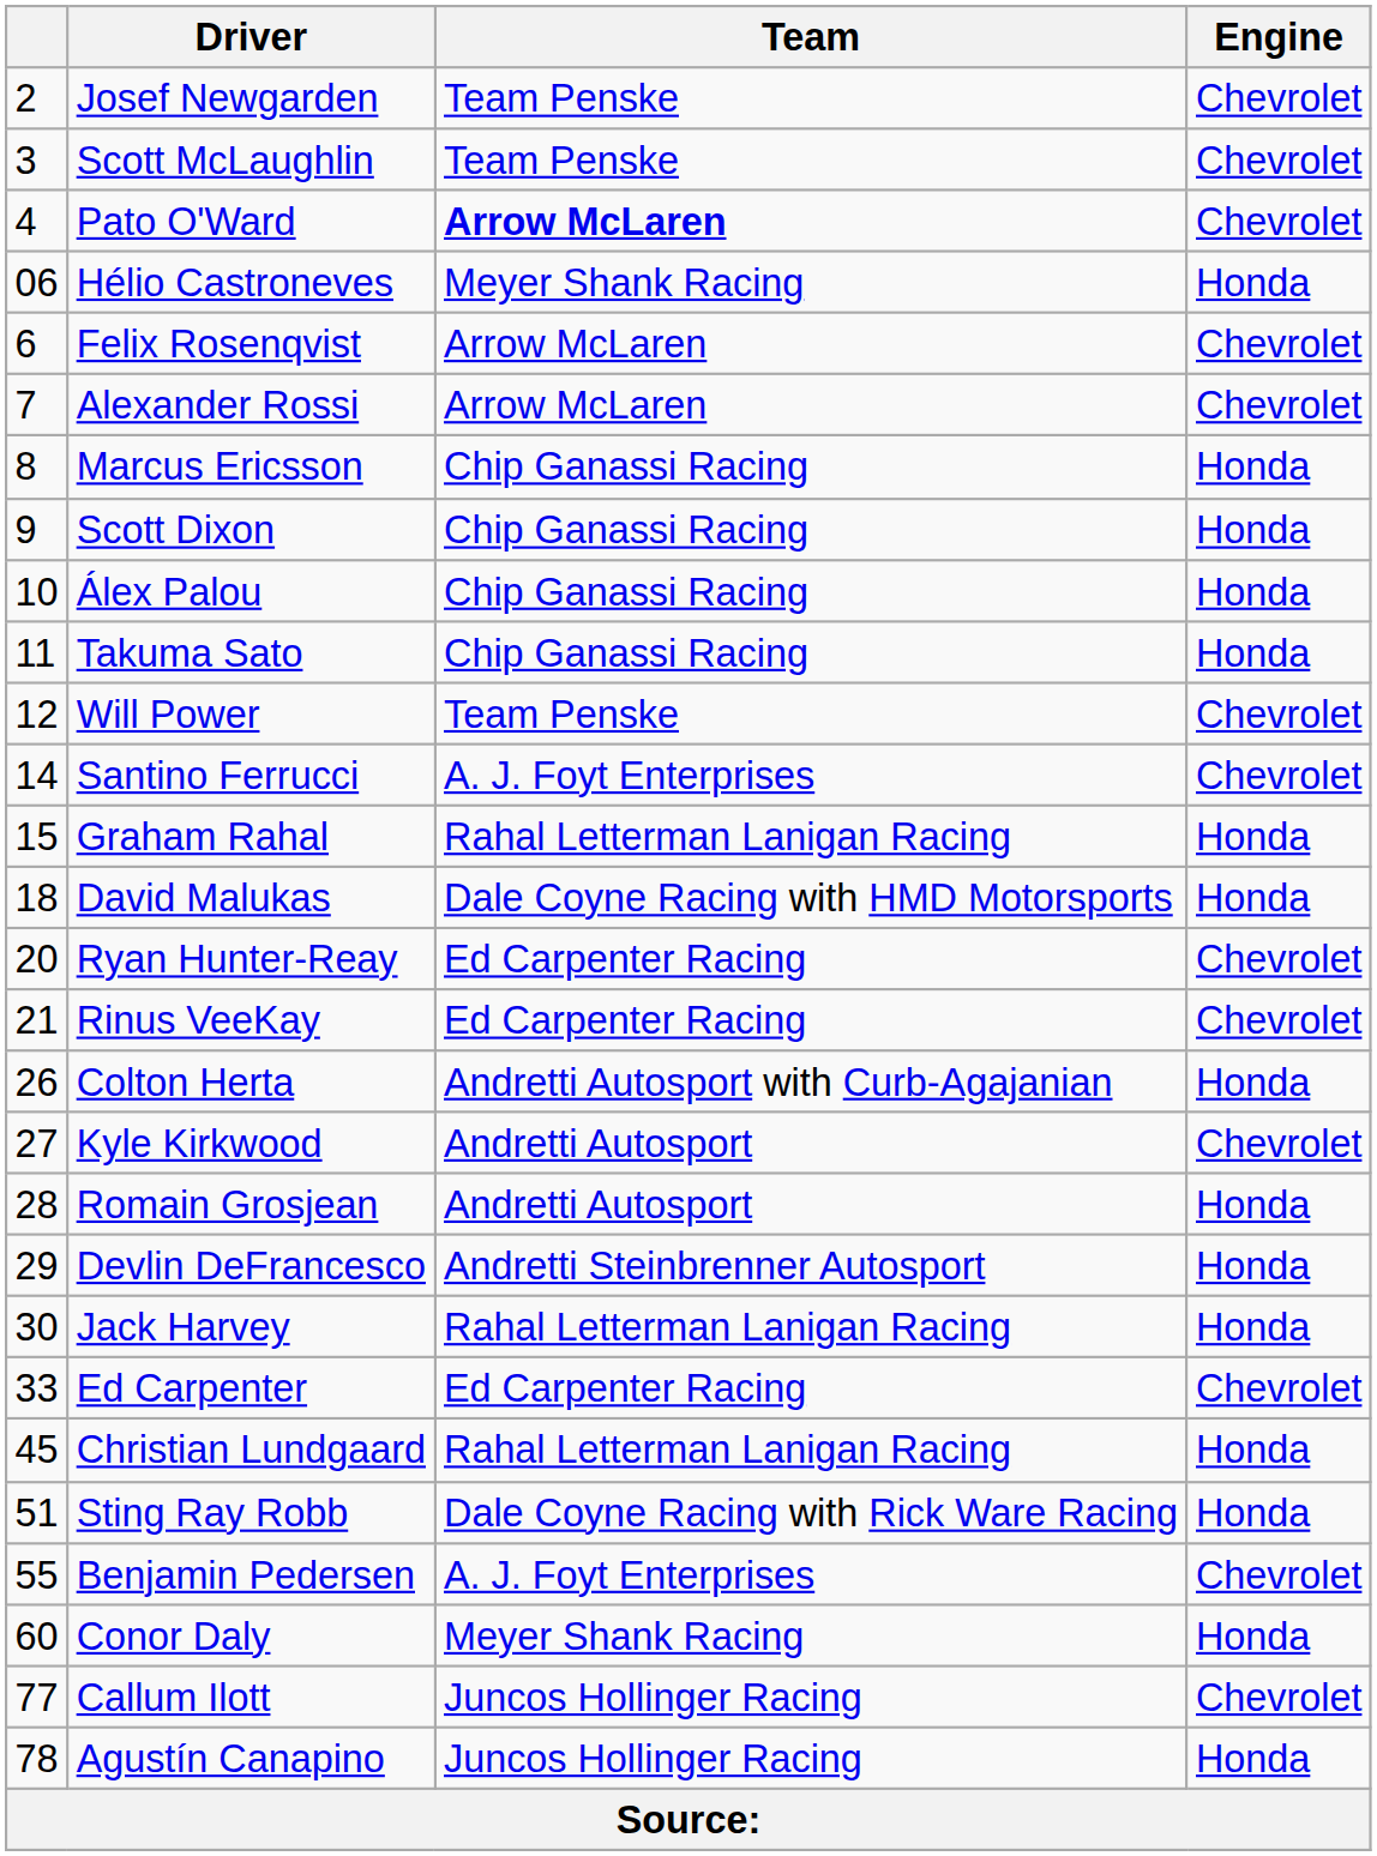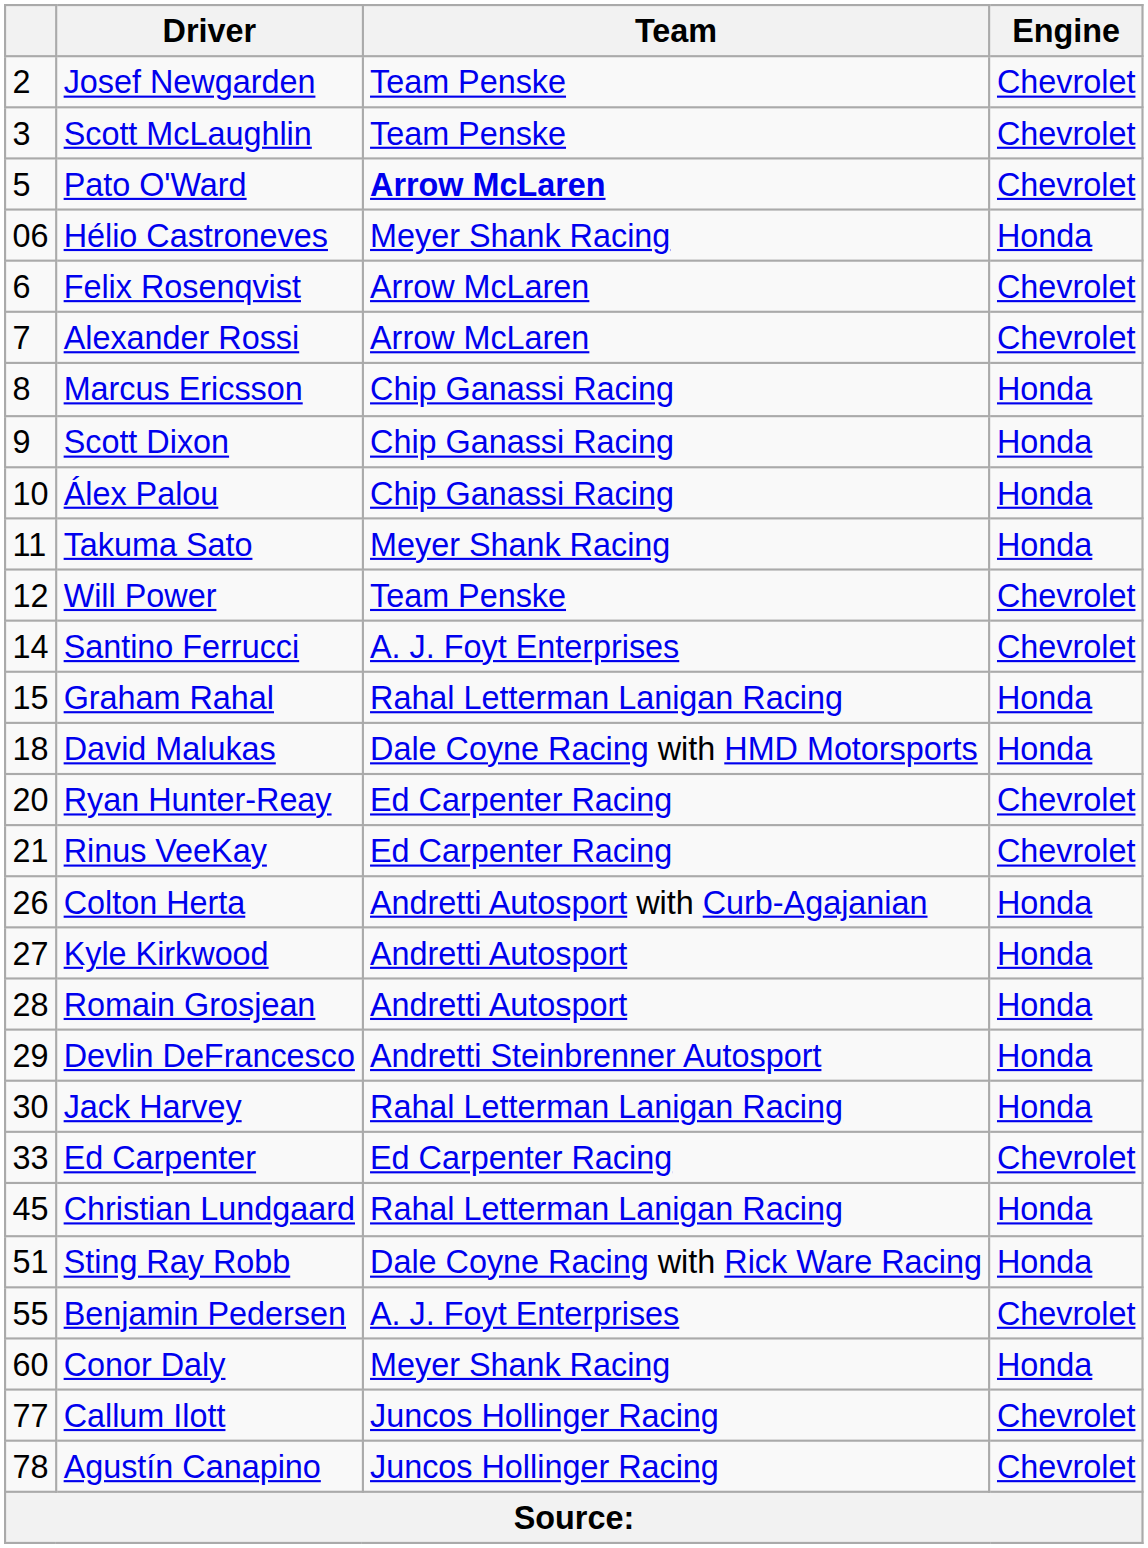Pato O'Ward | column 1: 4 -> 5
Takuma Sato | Team: Chip Ganassi Racing -> Meyer Shank Racing
Kyle Kirkwood | Engine: Chevrolet -> Honda
Agustín Canapino | Engine: Honda -> Chevrolet
